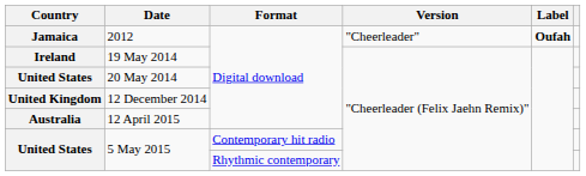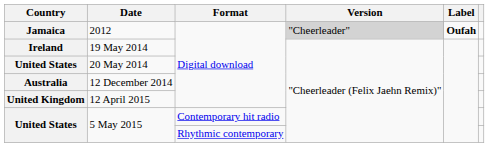2012 | Version: no background -> lightgrey background
12 December 2014 | Country: United Kingdom -> Australia
12 April 2015 | Country: Australia -> United Kingdom
